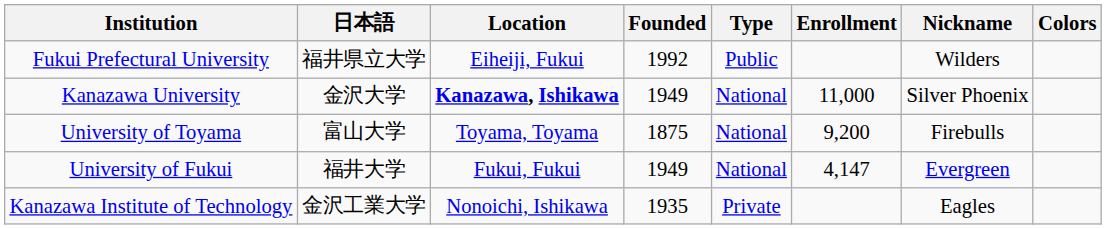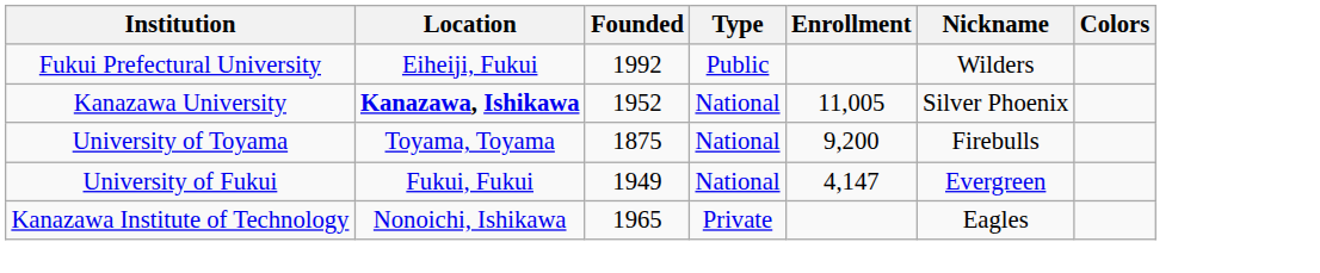- column: 日本語 | 福井県立大学 | 金沢大学 | 富山大学 | 福井大学 | 金沢工業大学
Kanazawa University | Founded: 1949 -> 1952
Kanazawa University | Enrollment: 11,000 -> 11,005
Kanazawa Institute of Technology | Founded: 1935 -> 1965
